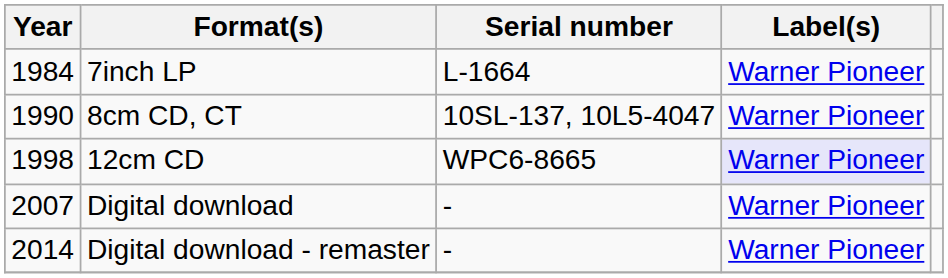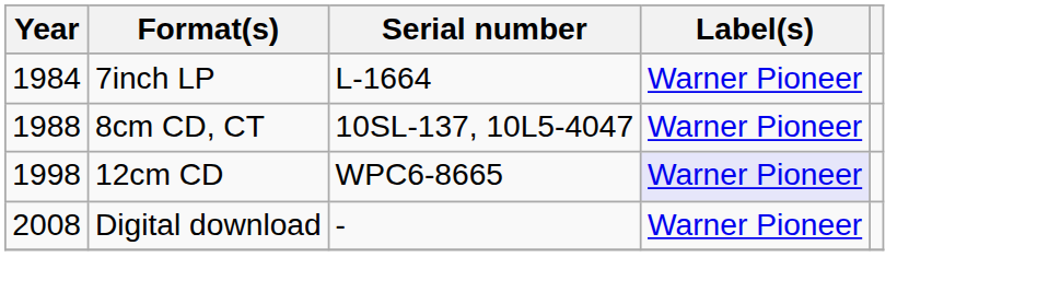8cm CD, CT | Year: 1990 -> 1988
Digital download | Year: 2007 -> 2008
- row: 2014 | Digital download - remaster | - | Warner Pioneer
